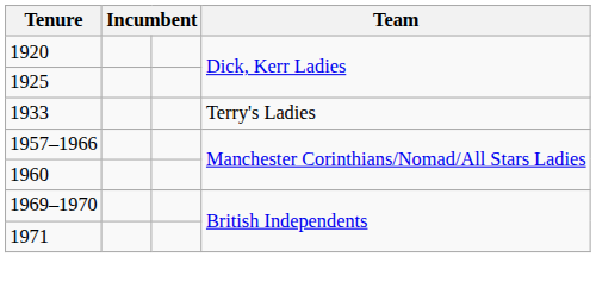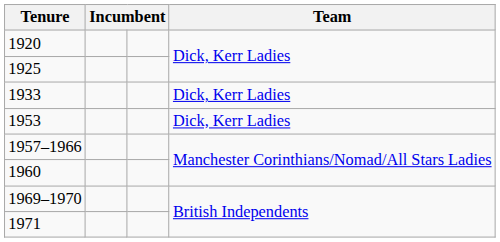1933 | Team: Terry's Ladies -> Dick, Kerr Ladies
+ row: 1953 | Dick, Kerr Ladies
